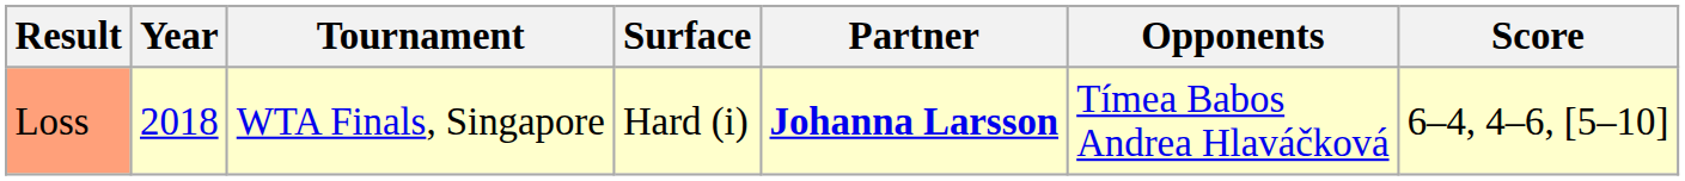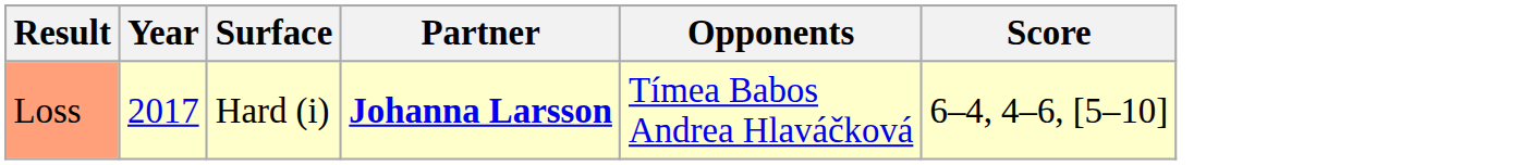- column: Tournament | WTA Finals, Singapore
Loss | Year: 2018 -> 2017
